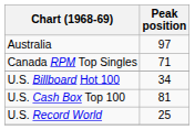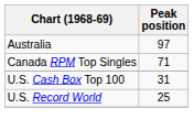- row: U.S. Billboard Hot 100 | 34
U.S. Cash Box Top 100 | Peak position: 81 -> 31
